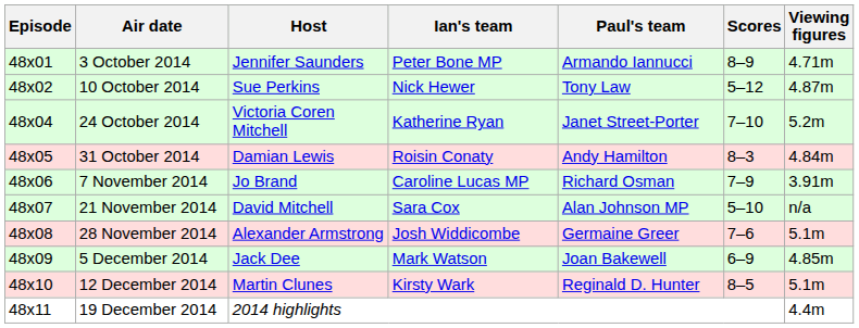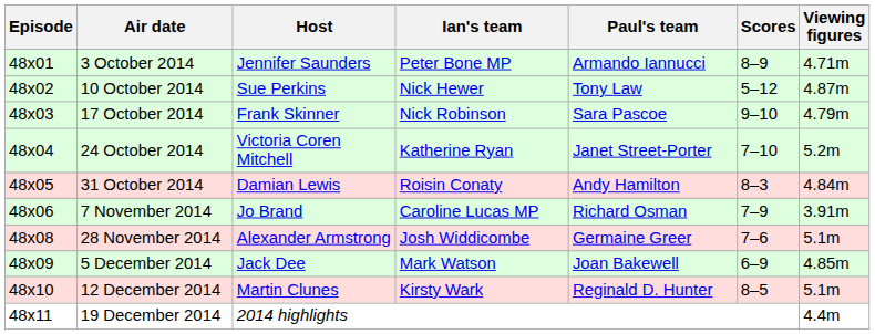+ row: 48x03 | 17 October 2014 | Frank Skinner | Nick Robinson | Sara Pascoe | 9–10 | 4.79m
- row: 48x07 | 21 November 2014 | David Mitchell | Sara Cox | Alan Johnson MP | 5–10 | n/a
